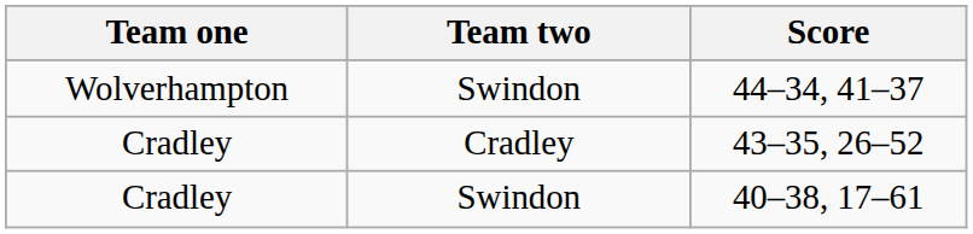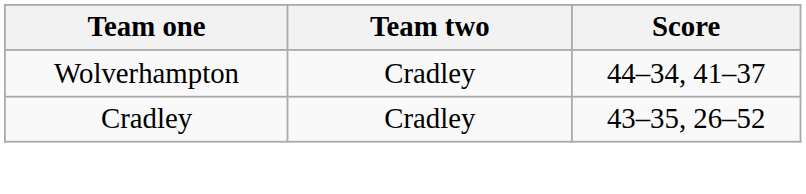44–34, 41–37 | Team two: Swindon -> Cradley
- row: Cradley | Swindon | 40–38, 17–61
